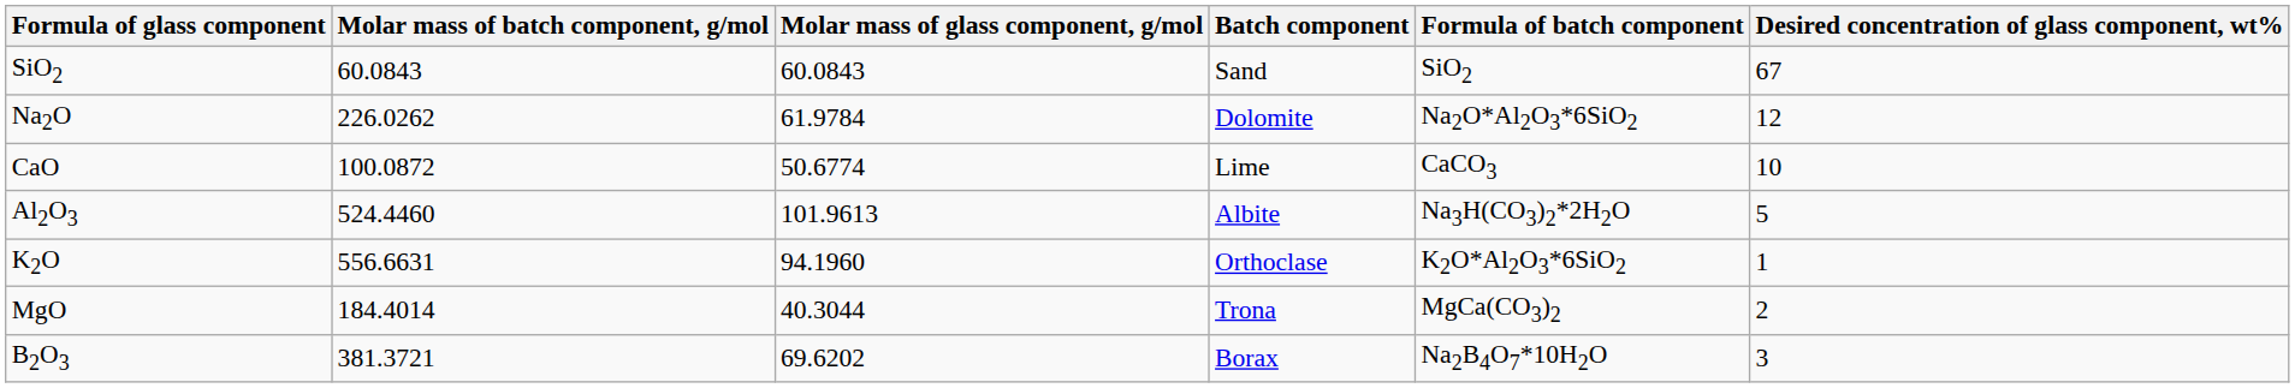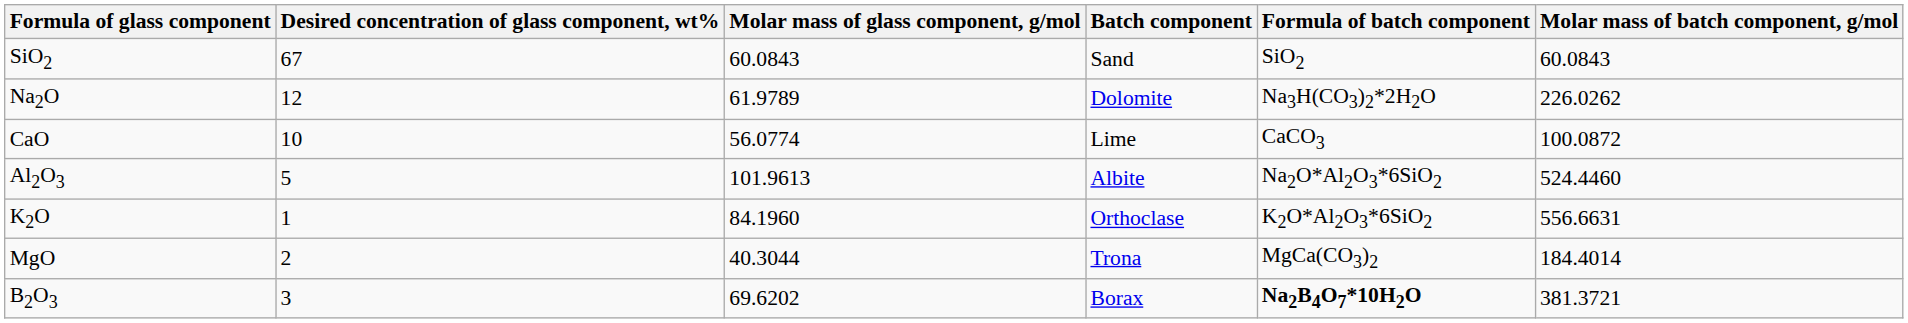columns swapped: Desired concentration of glass component, wt% <-> Molar mass of batch component, g/mol
Na2O | Molar mass of glass component, g/mol: 61.9784 -> 61.9789
Na2O | Formula of batch component: Na2O*Al2O3*6SiO2 -> Na3H(CO3)2*2H2O
CaO | Molar mass of glass component, g/mol: 50.6774 -> 56.0774
Al2O3 | Formula of batch component: Na3H(CO3)2*2H2O -> Na2O*Al2O3*6SiO2
K2O | Molar mass of glass component, g/mol: 94.1960 -> 84.1960
B2O3 | Formula of batch component: normal -> bold
